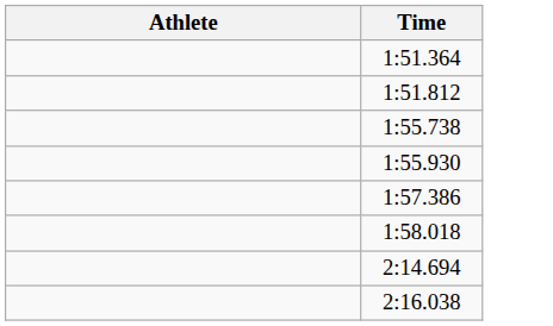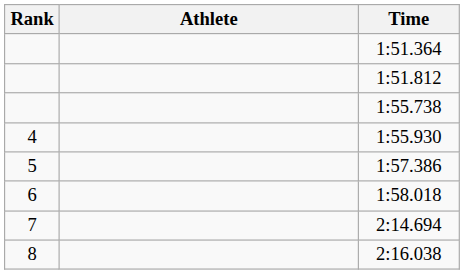+ column: Rank | 4 | 5 | 6 | 7 | 8
